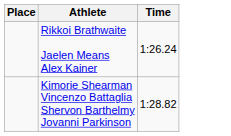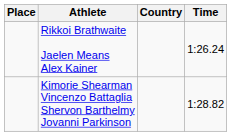+ column: Country
